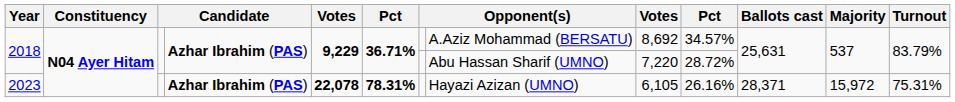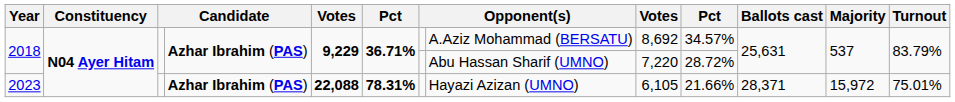2023 | column 5: 22,078 -> 22,088
2023 | column 10: 26.16% -> 21.66%
2023 | Turnout: 75.31% -> 75.01%
